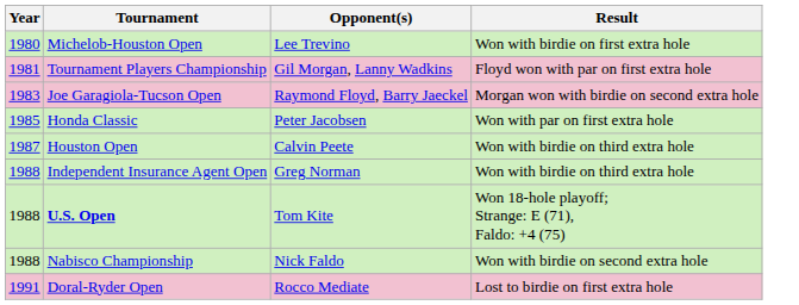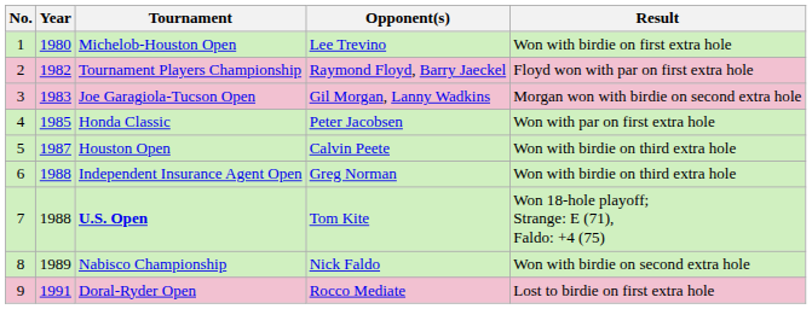+ column: No. | 1 | 2 | 3 | 4 | 5 | 6 | 7 | 8 | 9
Tournament Players Championship | Year: 1981 -> 1982
Tournament Players Championship | Opponent(s): Gil Morgan, Lanny Wadkins -> Raymond Floyd, Barry Jaeckel
Joe Garagiola-Tucson Open | Opponent(s): Raymond Floyd, Barry Jaeckel -> Gil Morgan, Lanny Wadkins
Nabisco Championship | Year: 1988 -> 1989
